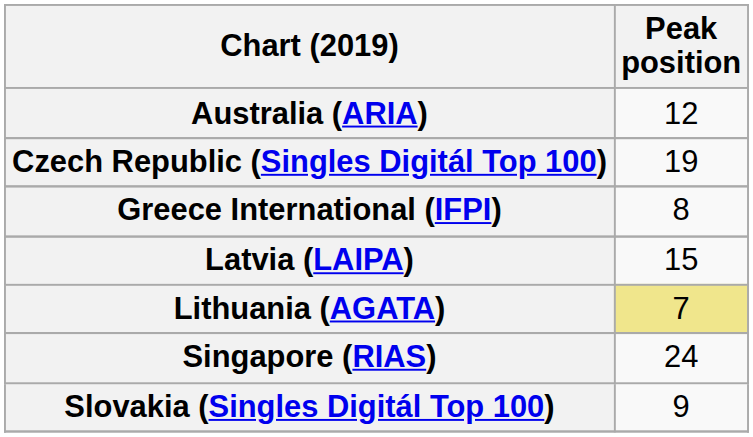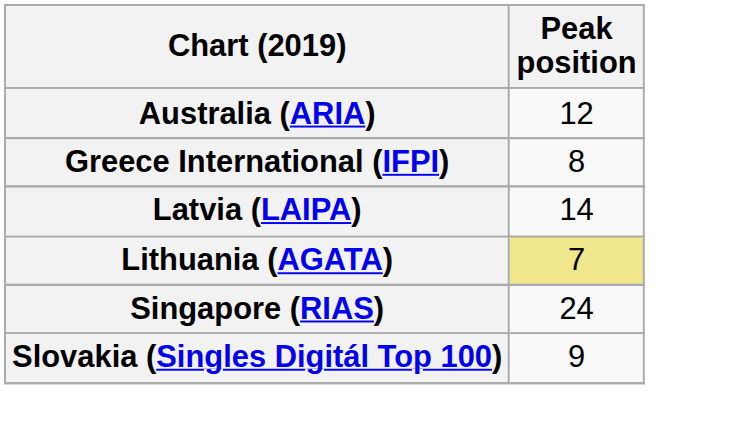- row: Czech Republic (Singles Digitál Top 100) | 19
Latvia (LAIPA) | Peak position: 15 -> 14
